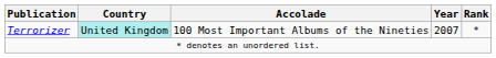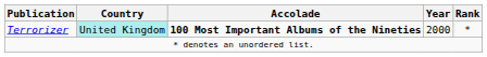Terrorizer | Accolade: normal -> bold
Terrorizer | Year: 2007 -> 2000
